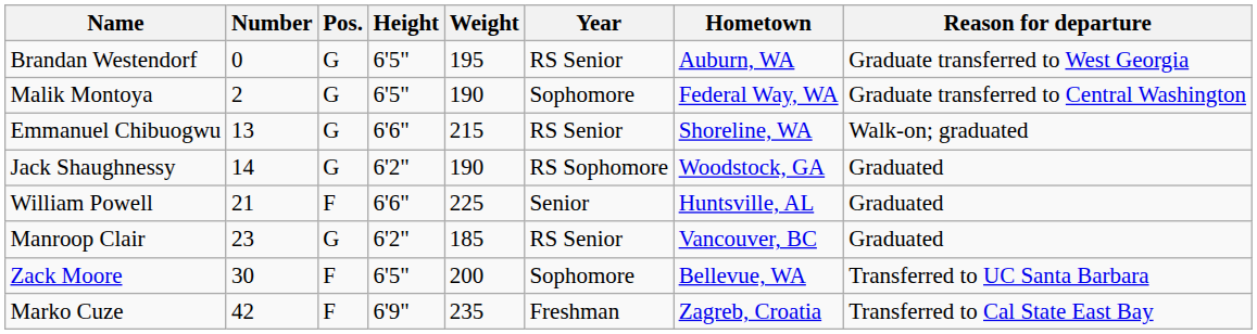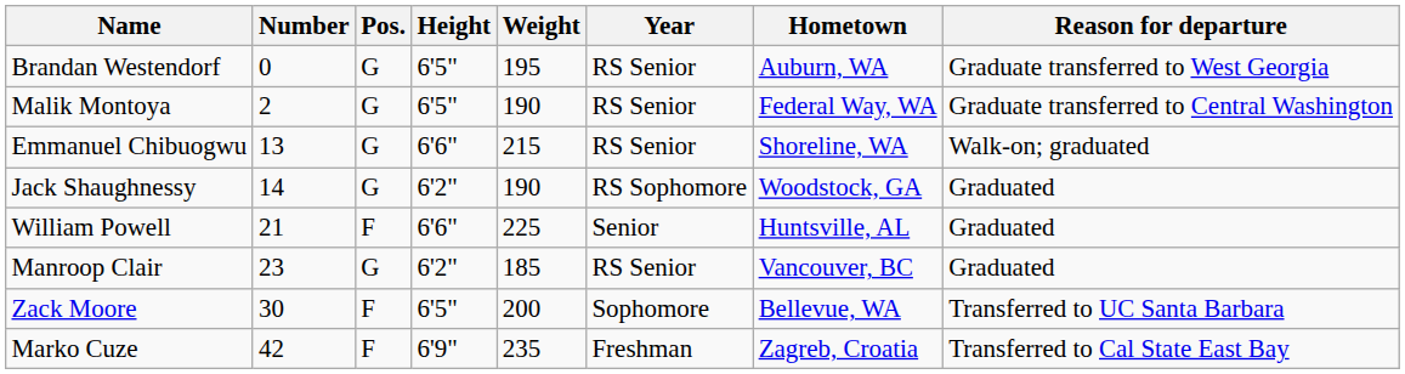Malik Montoya | Year: Sophomore -> RS Senior
